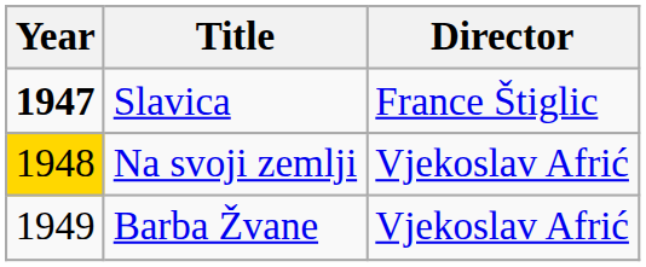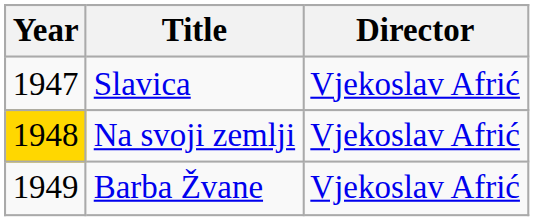Slavica | Year: bold -> normal
Slavica | Director: France Štiglic -> Vjekoslav Afrić
